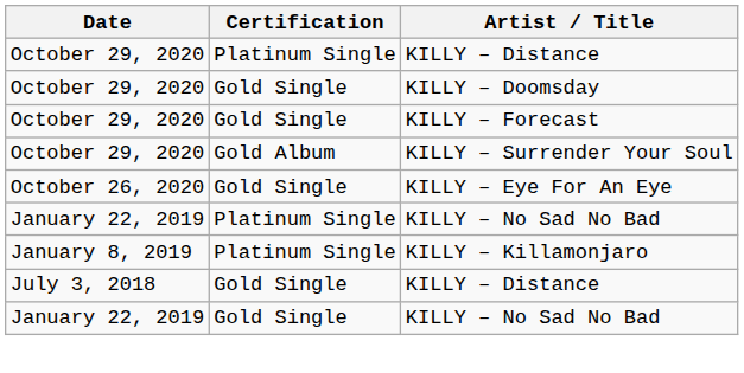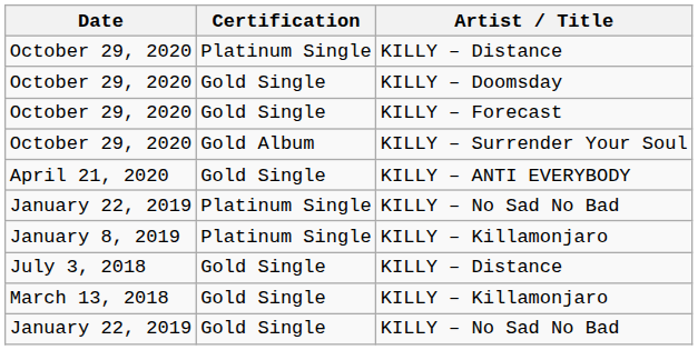- row: October 26, 2020 | Gold Single | KILLY – Eye For An Eye
+ row: April 21, 2020 | Gold Single | KILLY – ANTI EVERYBODY
+ row: March 13, 2018 | Gold Single | KILLY – Killamonjaro
